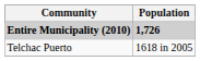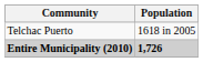rows swapped: Entire Municipality (2010) <-> Telchac Puerto
